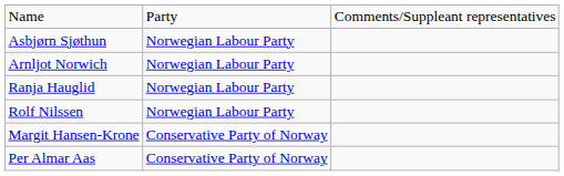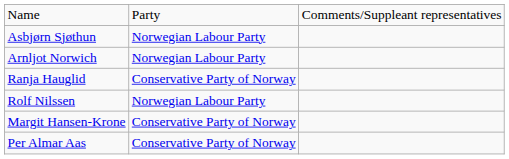Ranja Hauglid | column 2: Norwegian Labour Party -> Conservative Party of Norway
